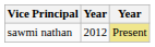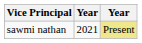sawmi nathan | column 2: 2012 -> 2021
